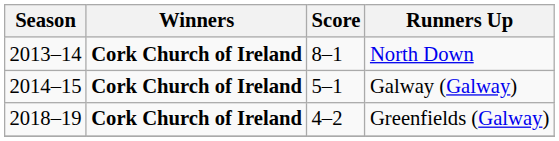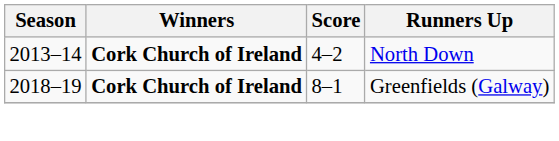North Down | Score: 8–1 -> 4–2
- row: 2014–15 | Cork Church of Ireland | 5–1 | Galway (Galway)
Greenfields (Galway) | Score: 4–2 -> 8–1
